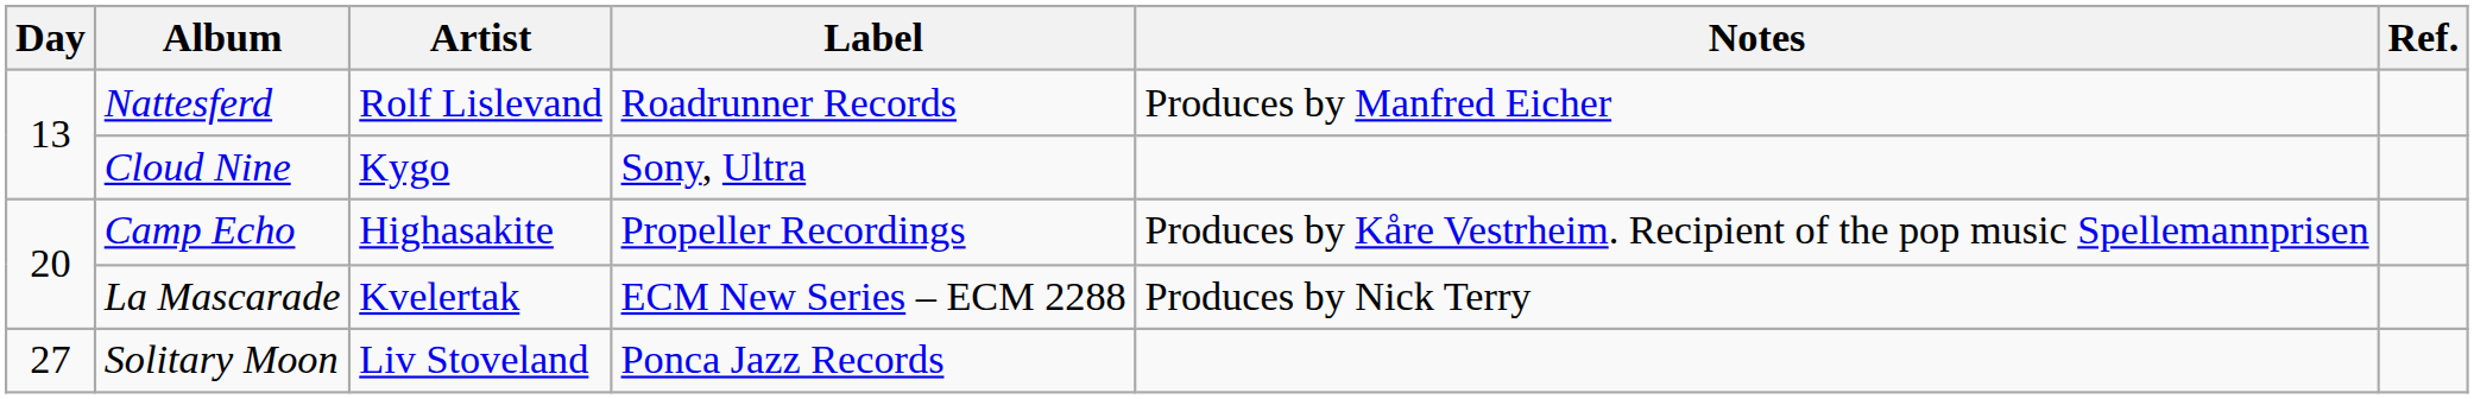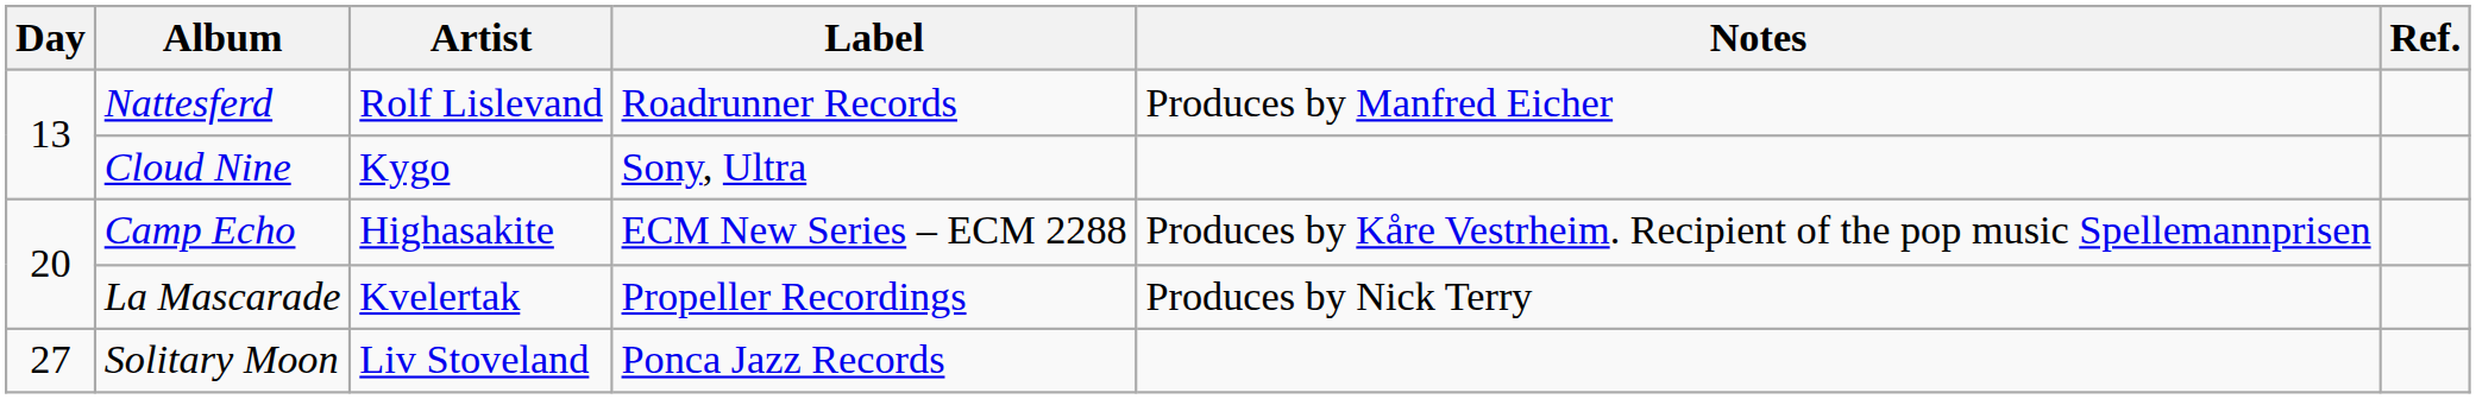Camp Echo | Label: Propeller Recordings -> ECM New Series – ECM 2288
La Mascarade | Label: ECM New Series – ECM 2288 -> Propeller Recordings
